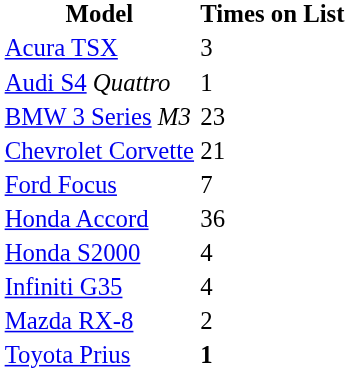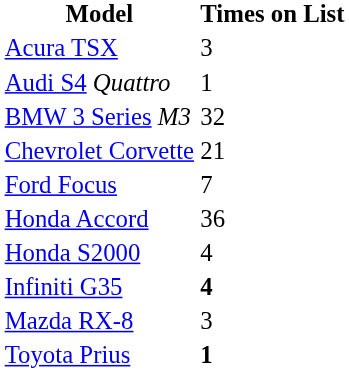BMW 3 Series M3 | Times on List: 23 -> 32
Infiniti G35 | Times on List: normal -> bold
Mazda RX-8 | Times on List: 2 -> 3
